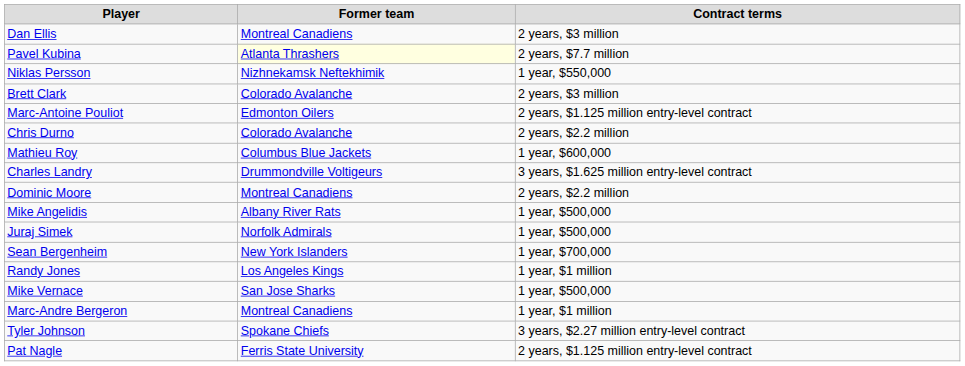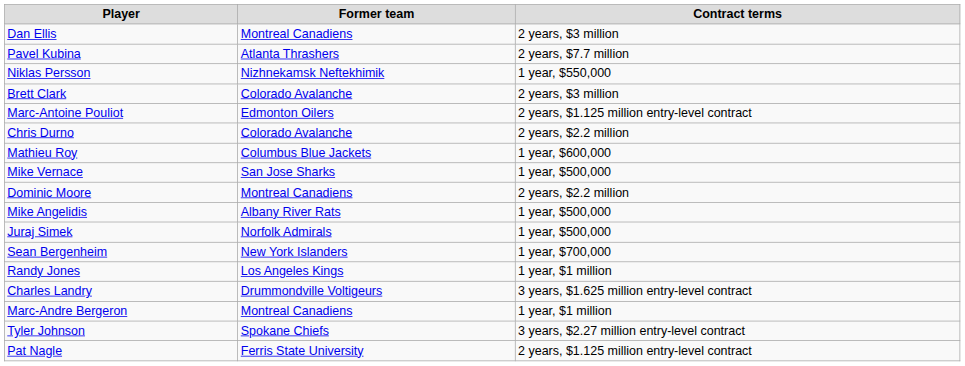Pavel Kubina | Former team: lightyellow background -> no background
rows swapped: Mike Vernace <-> Charles Landry
